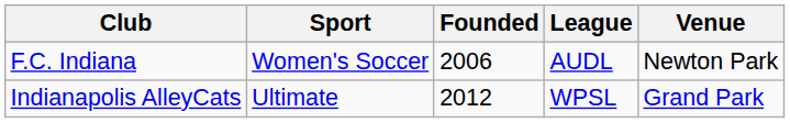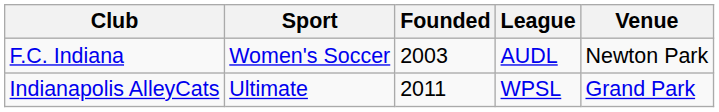F.C. Indiana | Founded: 2006 -> 2003
Indianapolis AlleyCats | Founded: 2012 -> 2011
